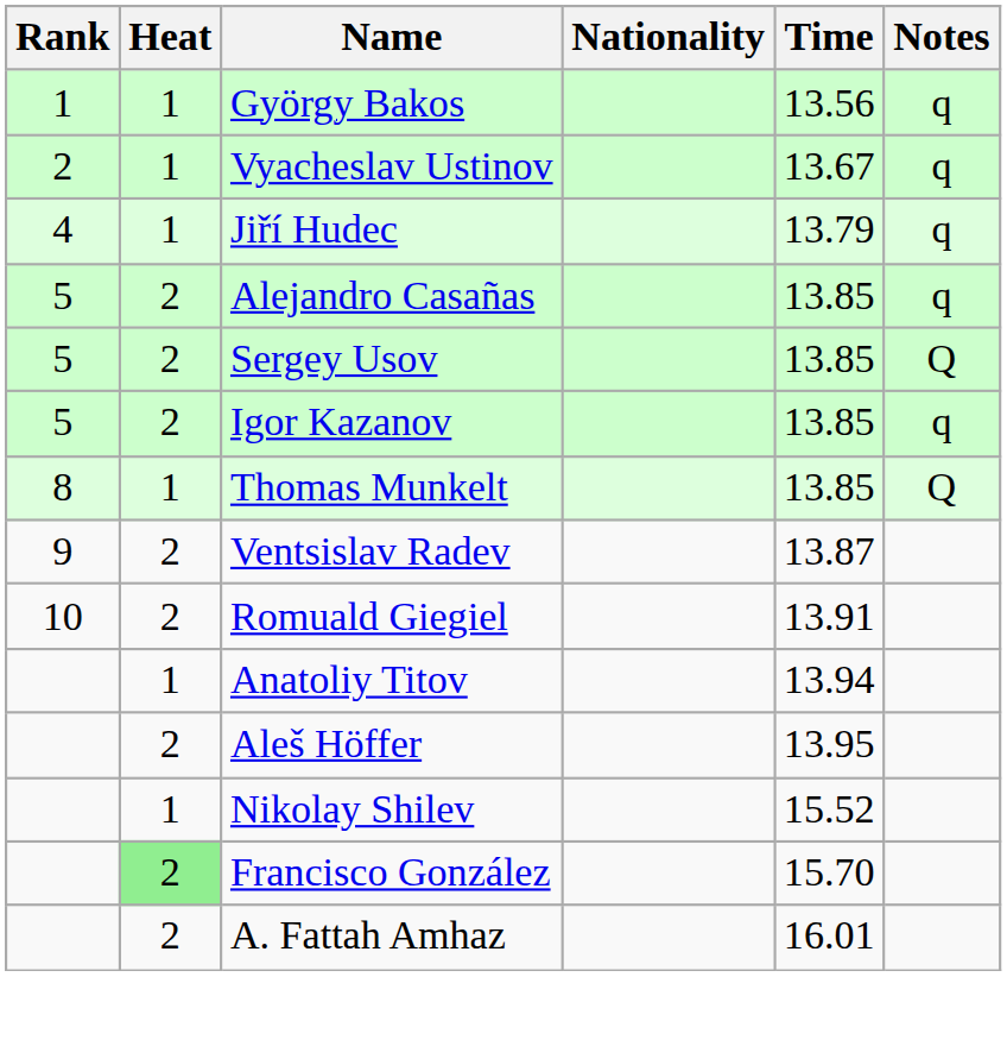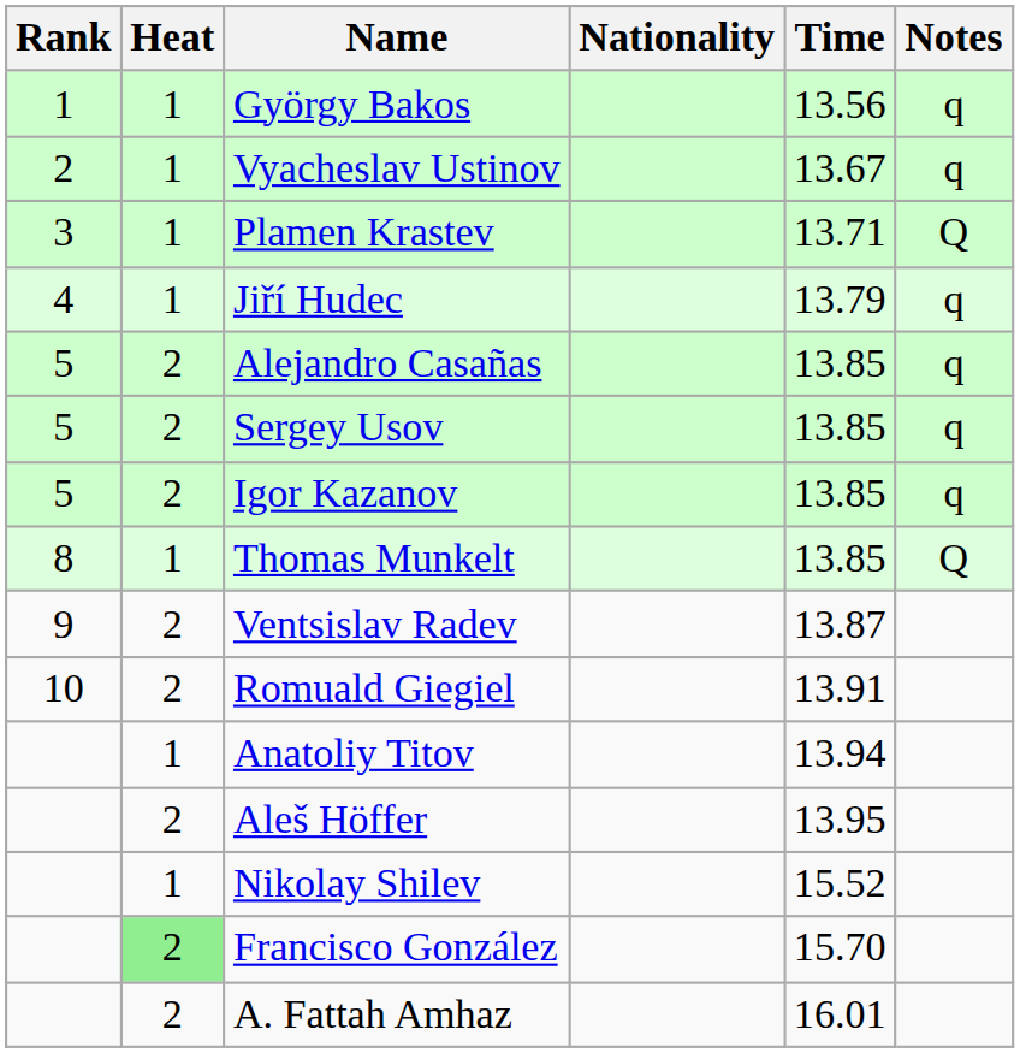+ row: 3 | 1 | Plamen Krastev | 13.71 | Q
Sergey Usov | Notes: Q -> q
